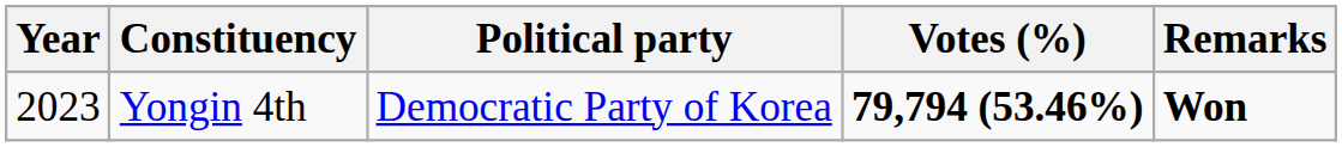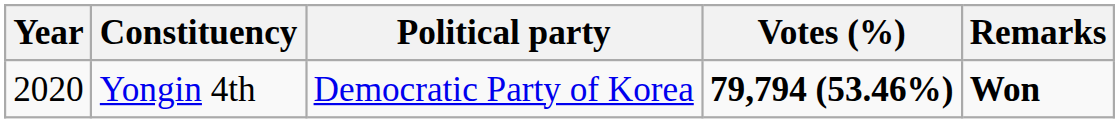Yongin 4th | Year: 2023 -> 2020
